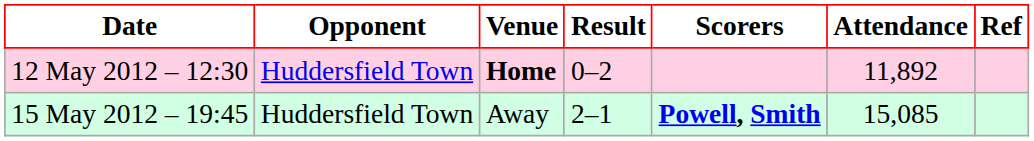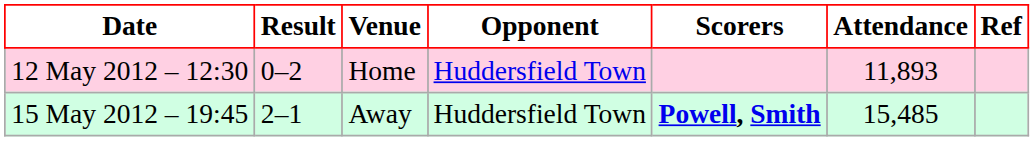columns swapped: Opponent <-> Result
12 May 2012 – 12:30 | Venue: bold -> normal
12 May 2012 – 12:30 | Attendance: 11,892 -> 11,893
15 May 2012 – 19:45 | Attendance: 15,085 -> 15,485
